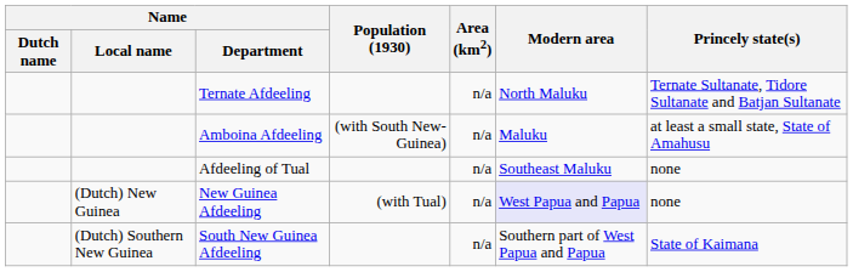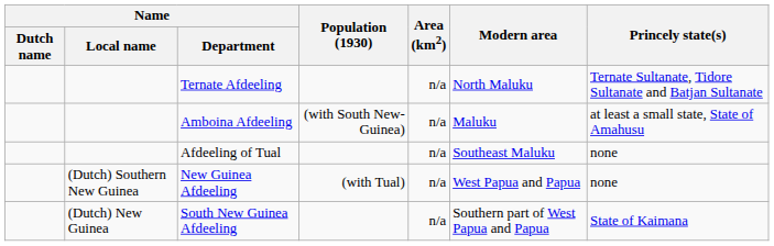New Guinea Afdeeling | Name / Local name: (Dutch) New Guinea -> (Dutch) Southern New Guinea
New Guinea Afdeeling | Modern area: lavender background -> no background
South New Guinea Afdeeling | Name / Local name: (Dutch) Southern New Guinea -> (Dutch) New Guinea
